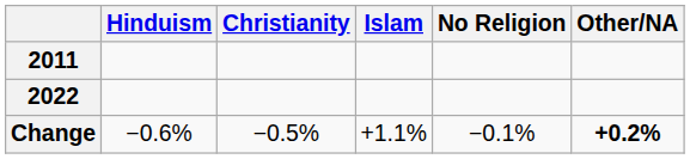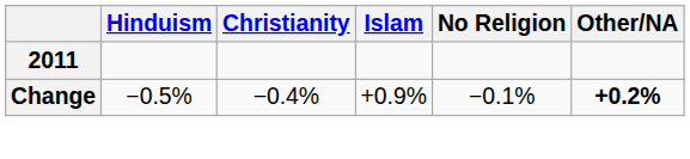- row: 2022
Change | Hinduism: −0.6% -> −0.5%
Change | Christianity: −0.5% -> −0.4%
Change | Islam: +1.1% -> +0.9%
